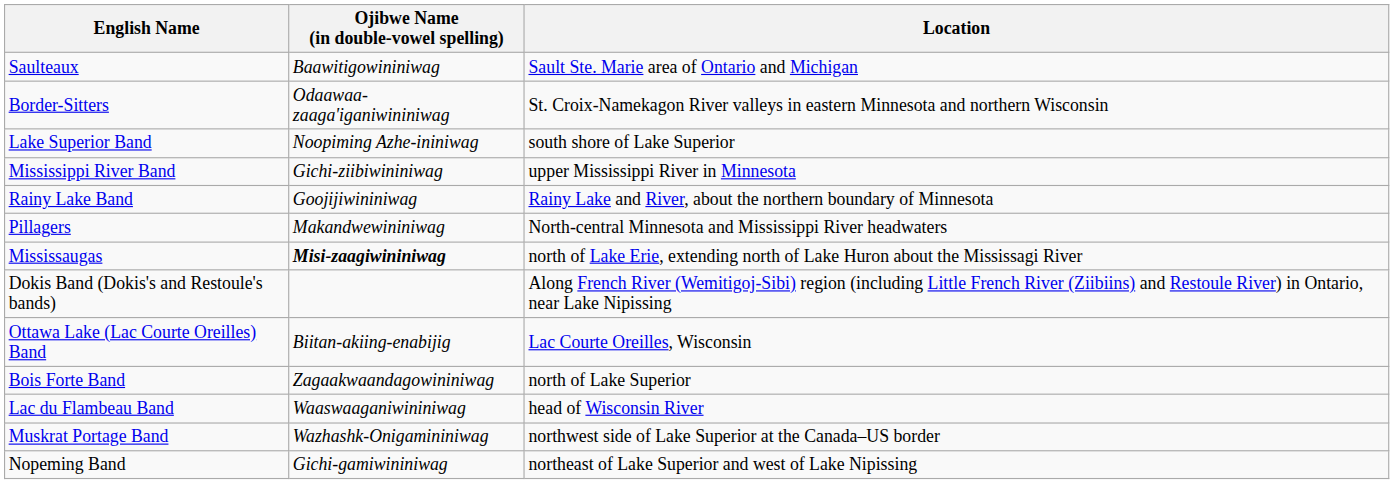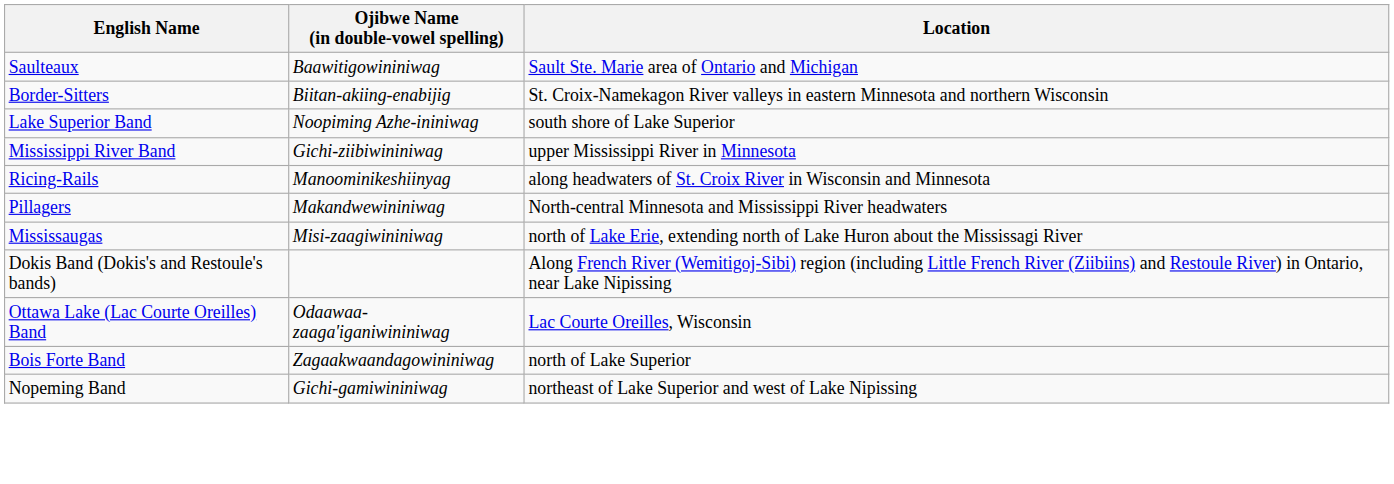Border-Sitters | Ojibwe Name (in double-vowel spelling): Odaawaa-zaaga'iganiwininiwag -> Biitan-akiing-enabijig
- row: Rainy Lake Band | Goojijiwininiwag | Rainy Lake and River, about the northern boundary of Minnesota
+ row: Ricing-Rails | Manoominikeshiinyag | along headwaters of St. Croix River in Wisconsin and Minnesota
Mississaugas | Ojibwe Name (in double-vowel spelling): bold -> normal
Ottawa Lake (Lac Courte Oreilles) Band | Ojibwe Name (in double-vowel spelling): Biitan-akiing-enabijig -> Odaawaa-zaaga'iganiwininiwag
- row: Lac du Flambeau Band | Waaswaaganiwininiwag | head of Wisconsin River
- row: Muskrat Portage Band | Wazhashk-Onigamininiwag | northwest side of Lake Superior at the Canada–US border
